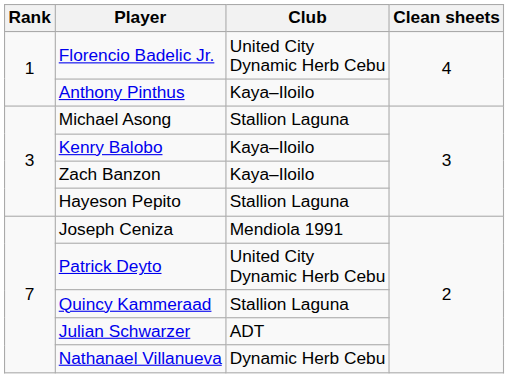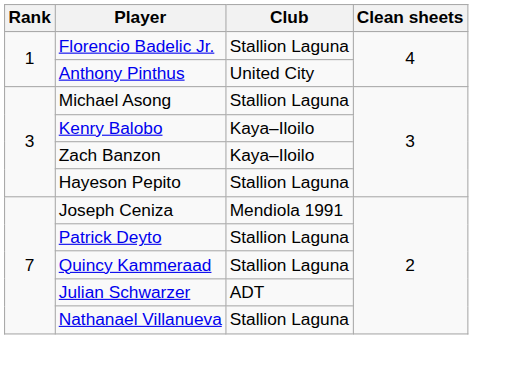Florencio Badelic Jr. | Club: United City Dynamic Herb Cebu -> Stallion Laguna
Anthony Pinthus | Club: Kaya–Iloilo -> United City
Patrick Deyto | Club: United City Dynamic Herb Cebu -> Stallion Laguna
Nathanael Villanueva | Club: Dynamic Herb Cebu -> Stallion Laguna
